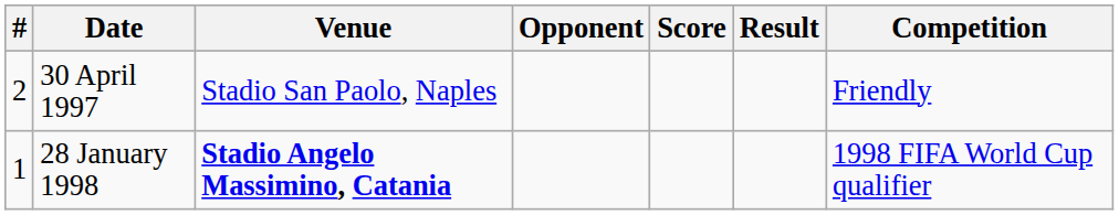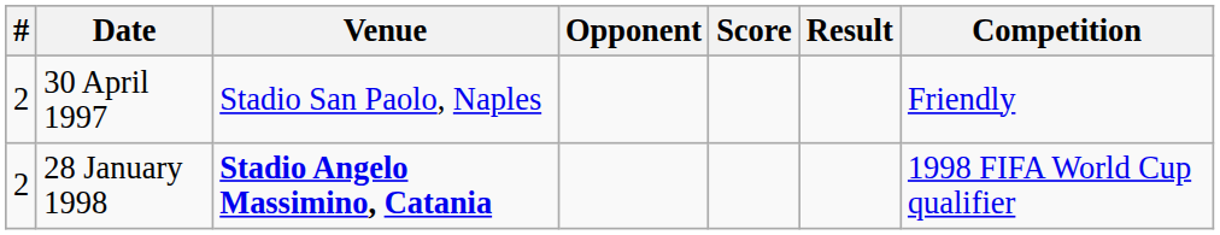28 January 1998 | #: 1 -> 2
